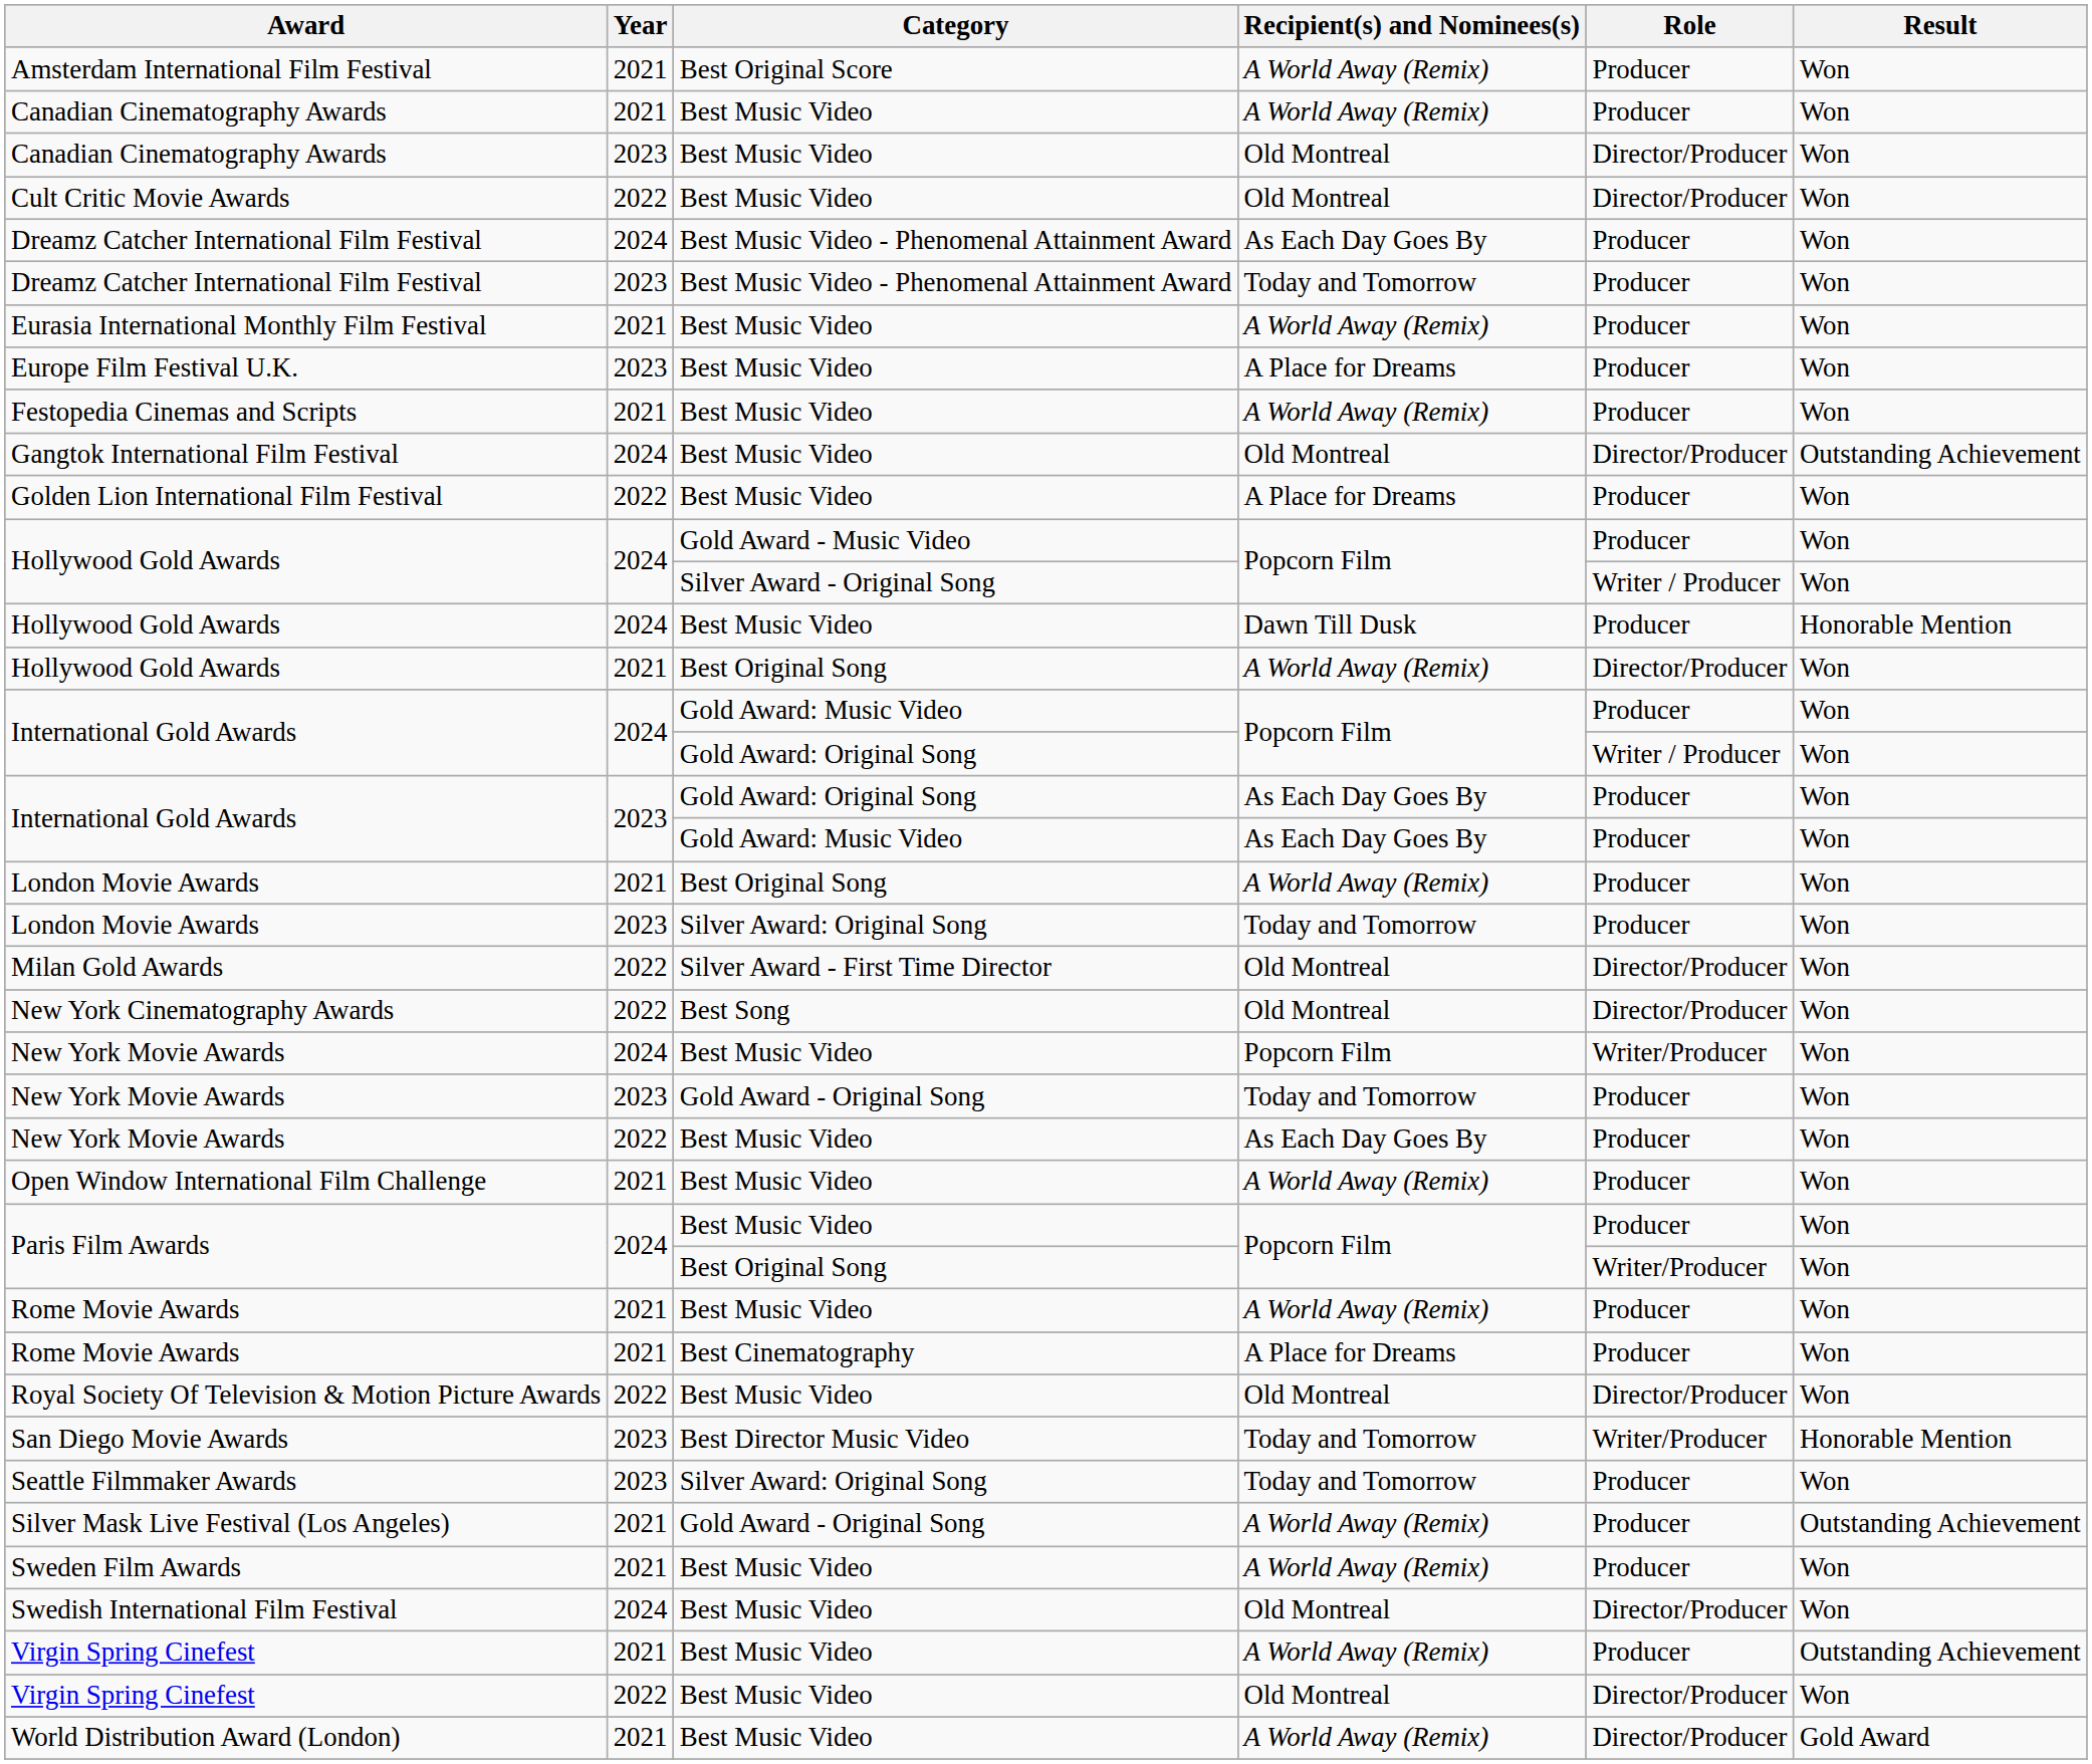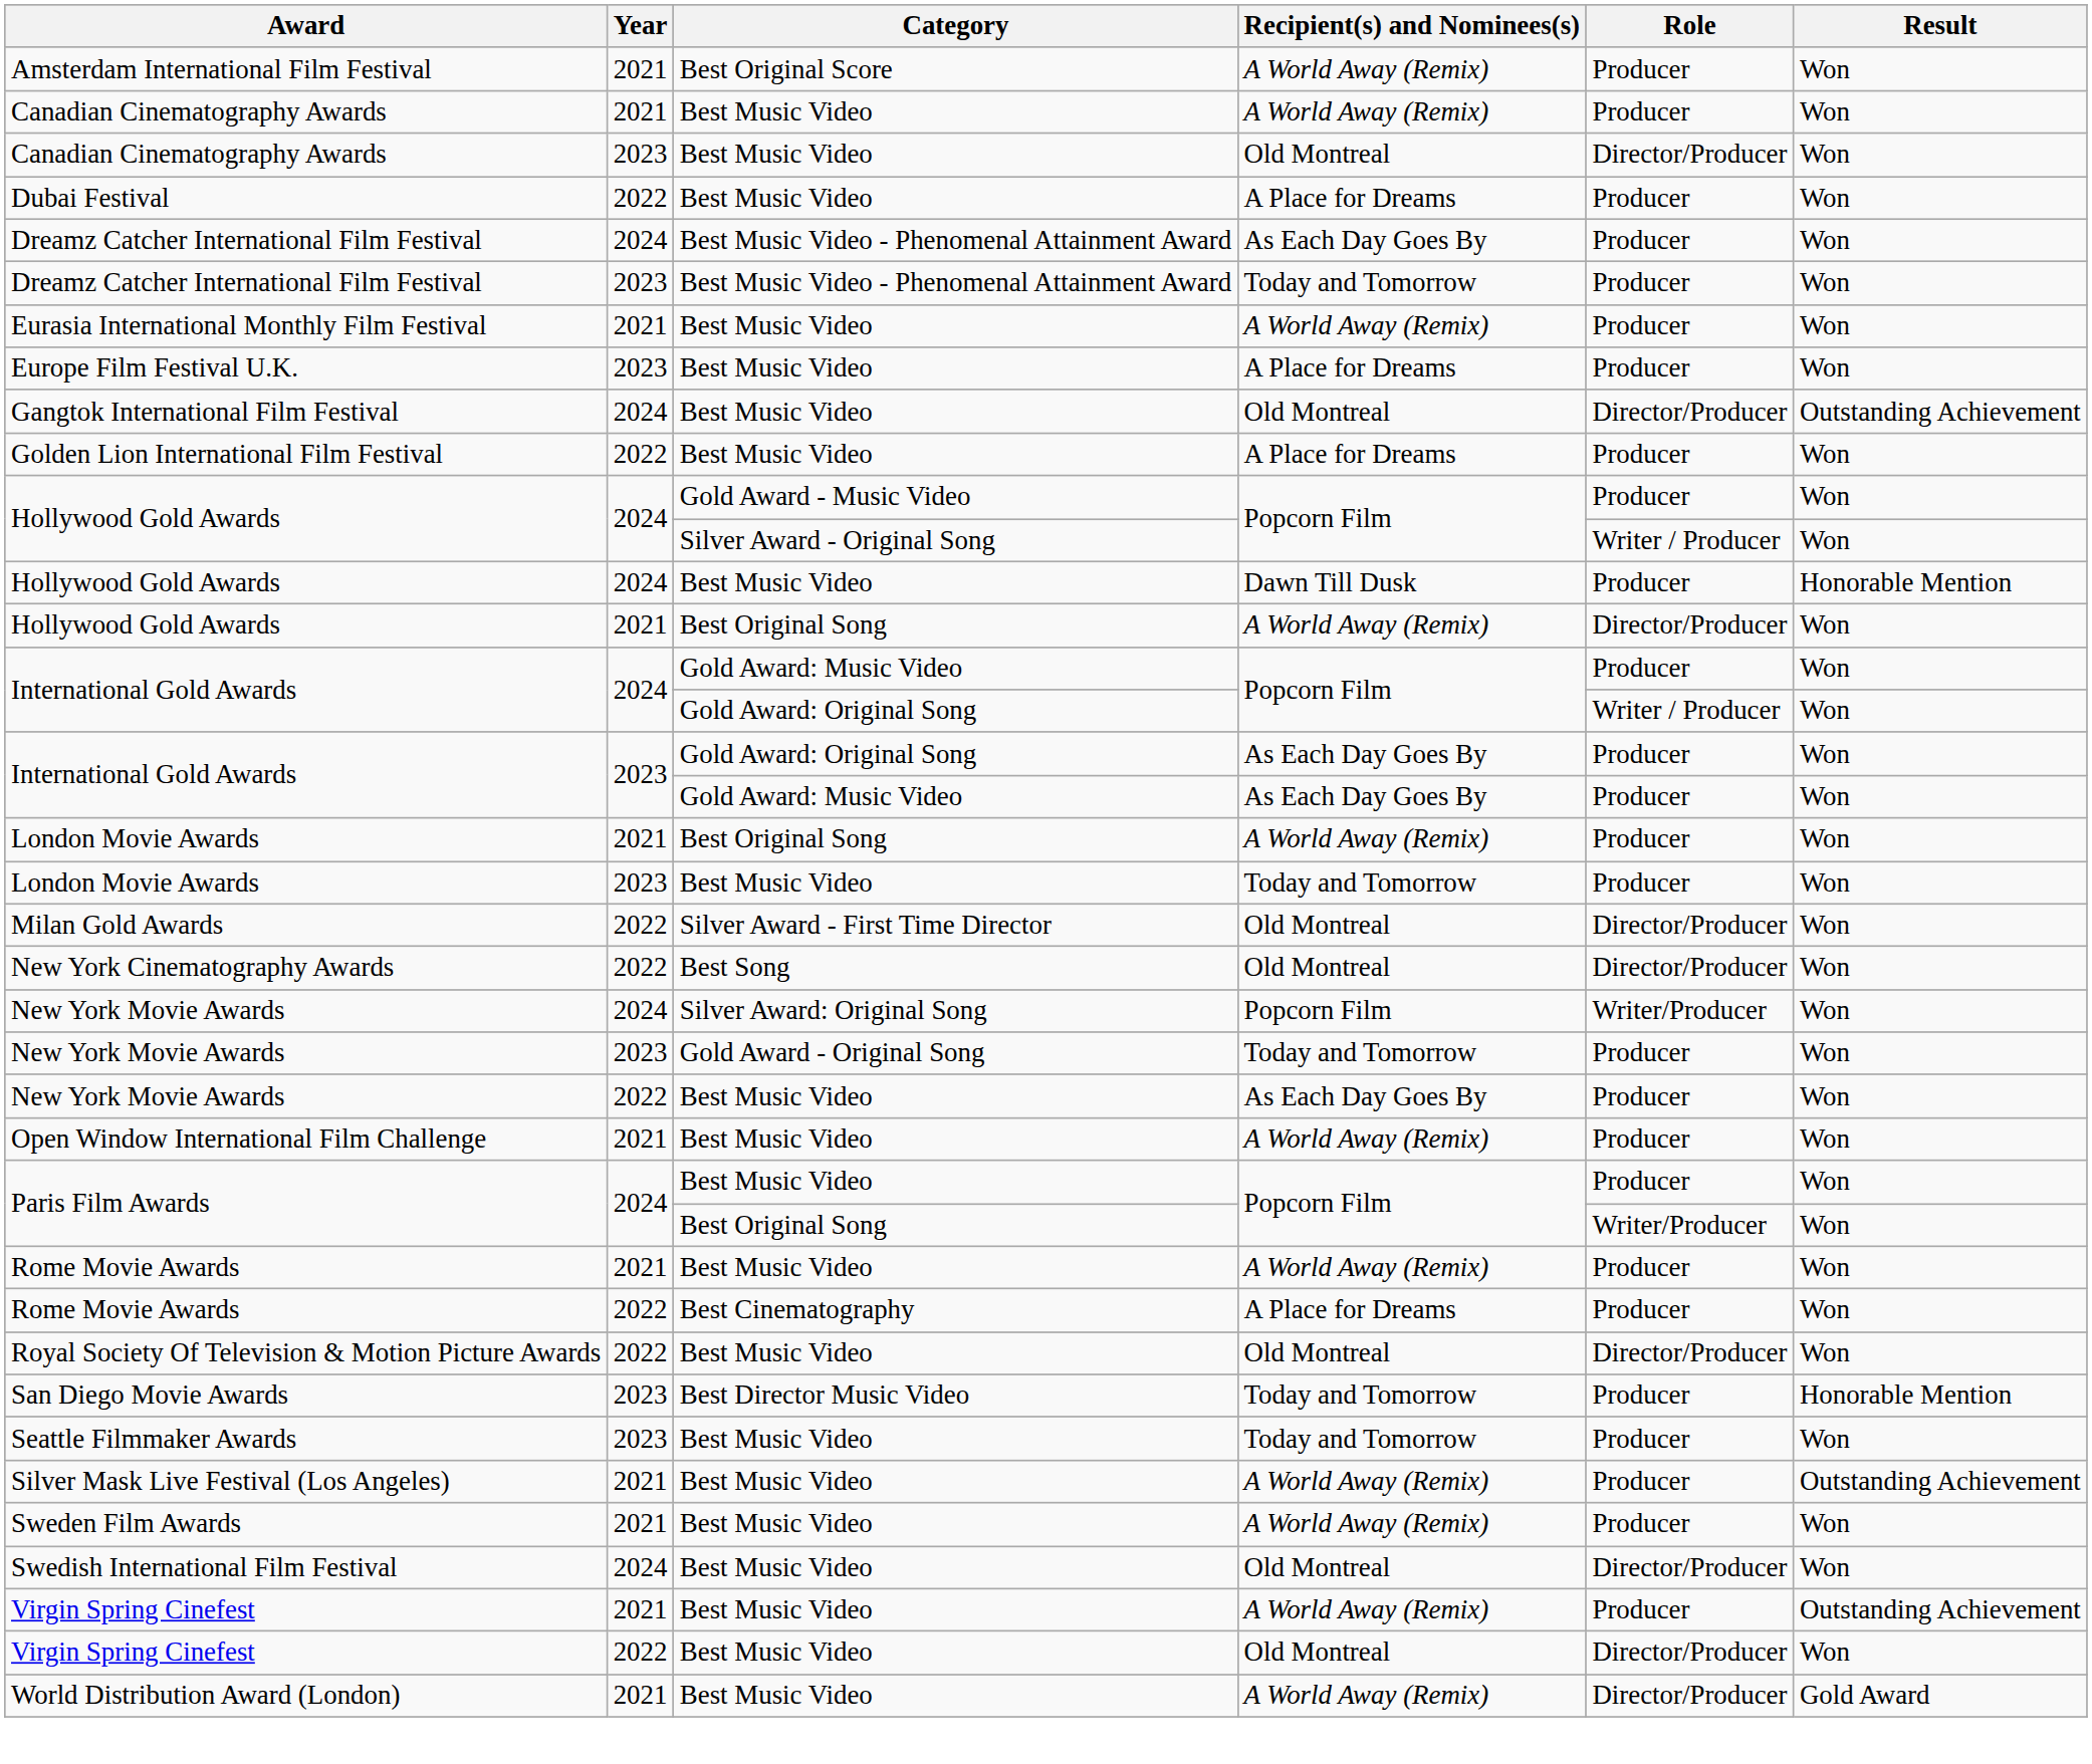- row: Cult Critic Movie Awards | 2022 | Best Music Video | Old Montreal | Director/Producer | Won
+ row: Dubai Festival | 2022 | Best Music Video | A Place for Dreams | Producer | Won
- row: Festopedia Cinemas and Scripts | 2021 | Best Music Video | A World Away (Remix) | Producer | Won
London Movie Awards / Today and Tomorrow | Category: Silver Award: Original Song -> Best Music Video
New York Movie Awards / Popcorn Film | Category: Best Music Video -> Silver Award: Original Song
Rome Movie Awards / A Place for Dreams | Year: 2021 -> 2022
San Diego Movie Awards | Role: Writer/Producer -> Producer
Seattle Filmmaker Awards | Category: Silver Award: Original Song -> Best Music Video
Silver Mask Live Festival (Los Angeles) | Category: Gold Award - Original Song -> Best Music Video
